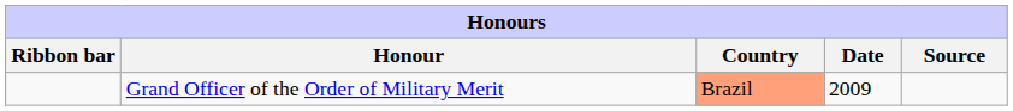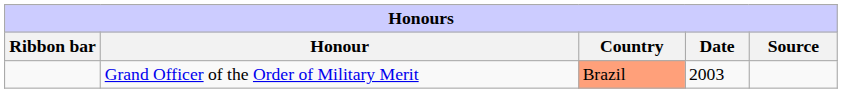Grand Officer of the Order of Military Merit | Date: 2009 -> 2003
